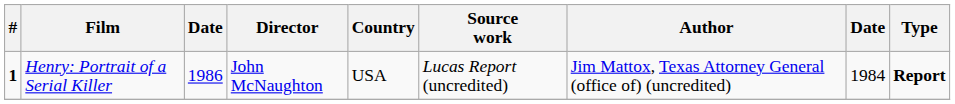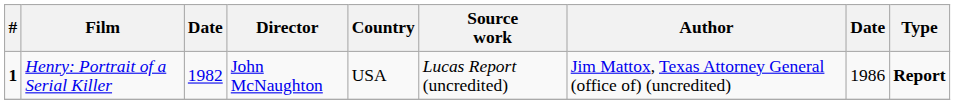Henry: Portrait of a Serial Killer | column 3: 1986 -> 1982
Henry: Portrait of a Serial Killer | column 8: 1984 -> 1986
